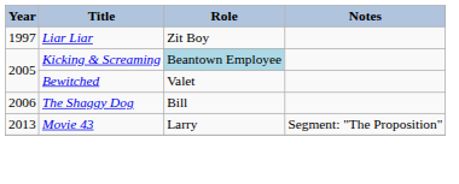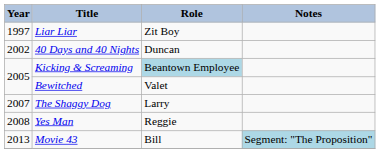+ row: 2002 | 40 Days and 40 Nights | Duncan
The Shaggy Dog | Year: 2006 -> 2007
The Shaggy Dog | Role: Bill -> Larry
+ row: 2008 | Yes Man | Reggie
Movie 43 | Role: Larry -> Bill
Movie 43 | Notes: no background -> lightblue background
